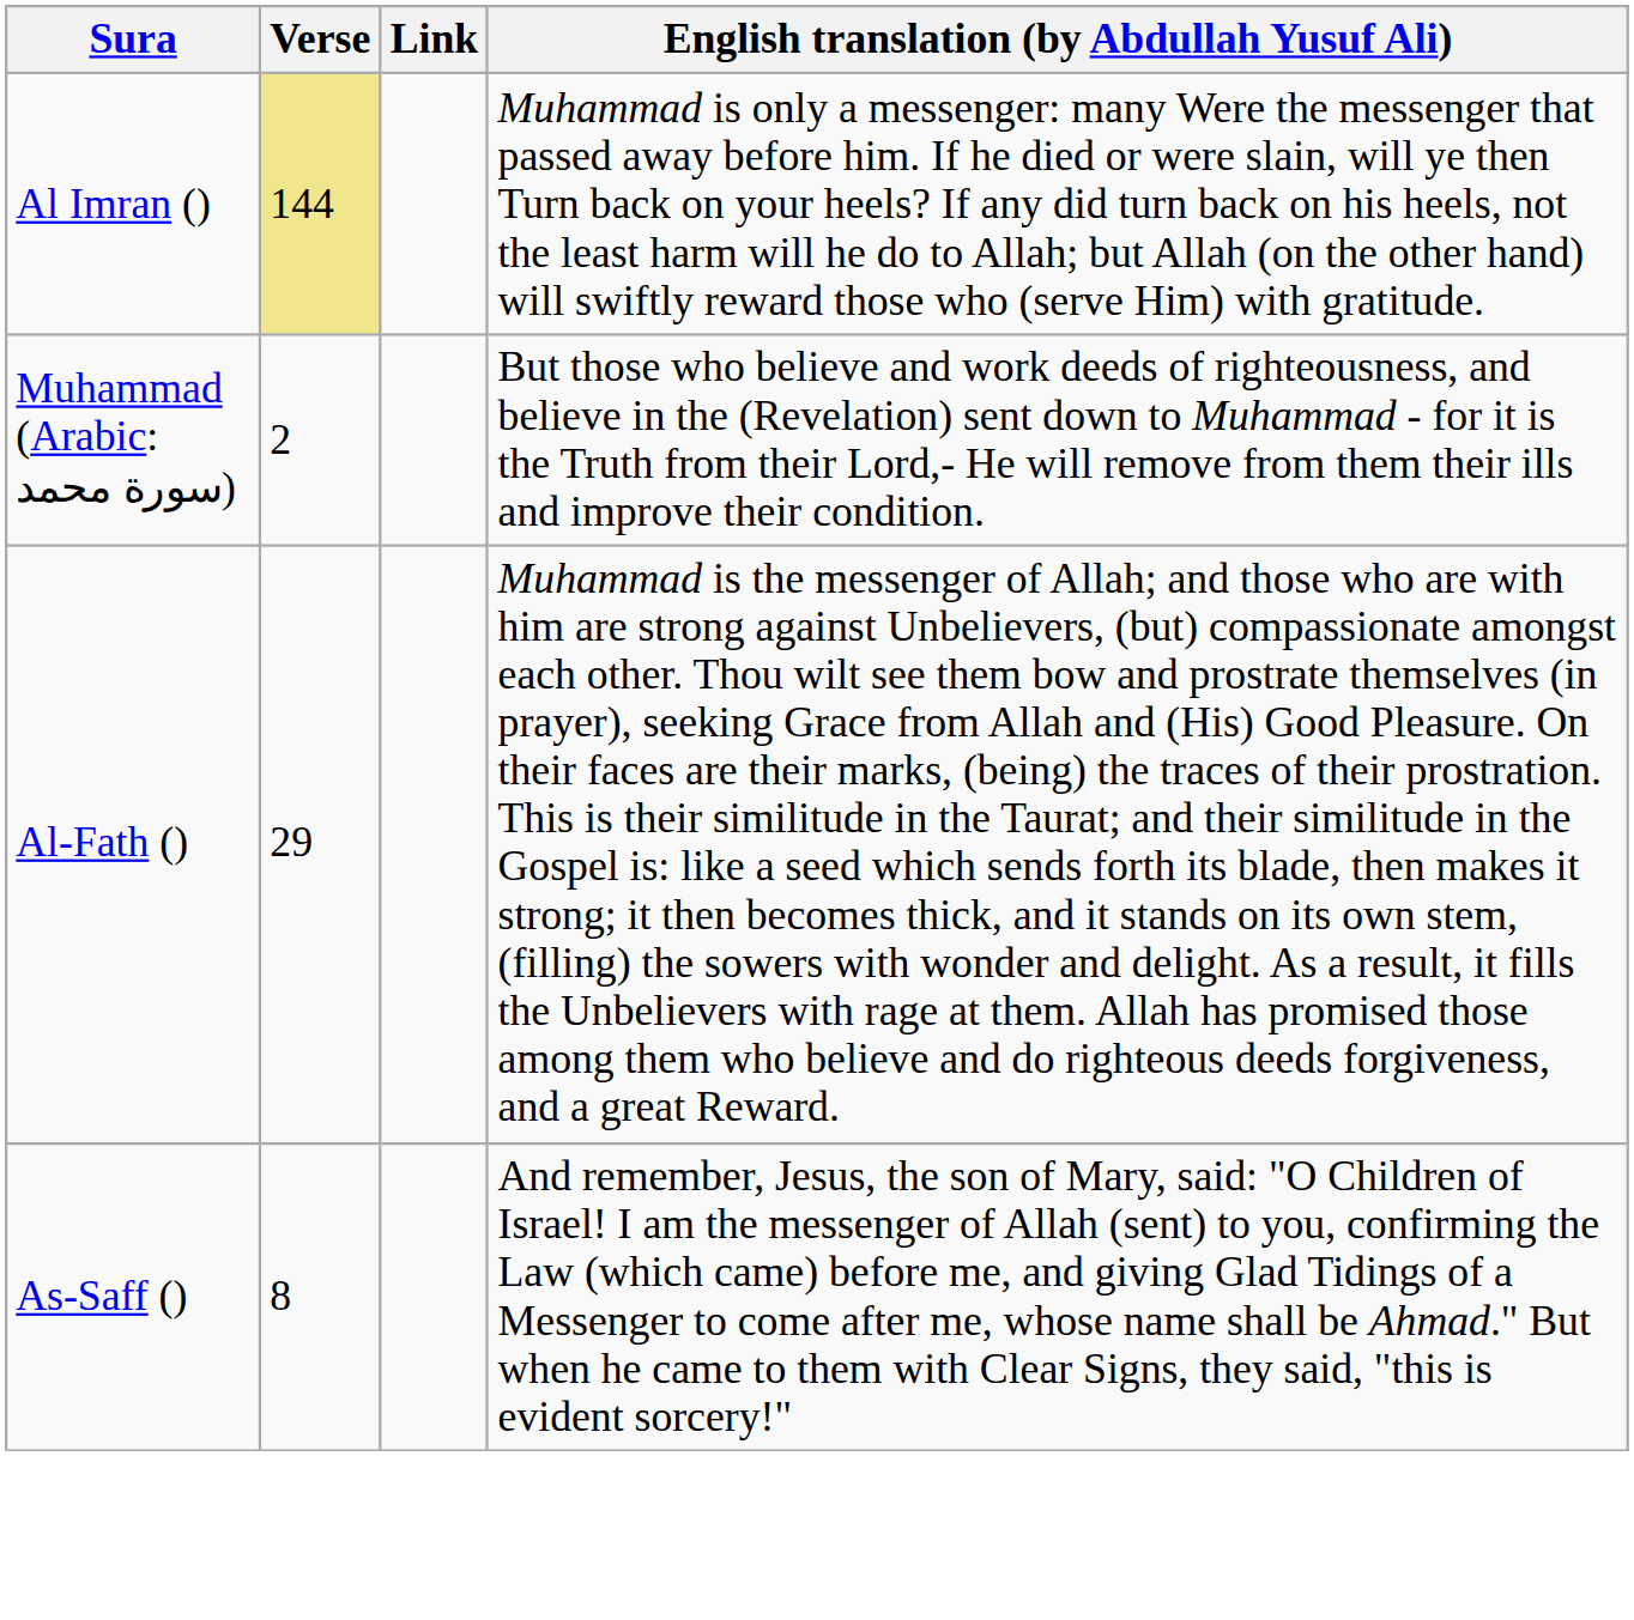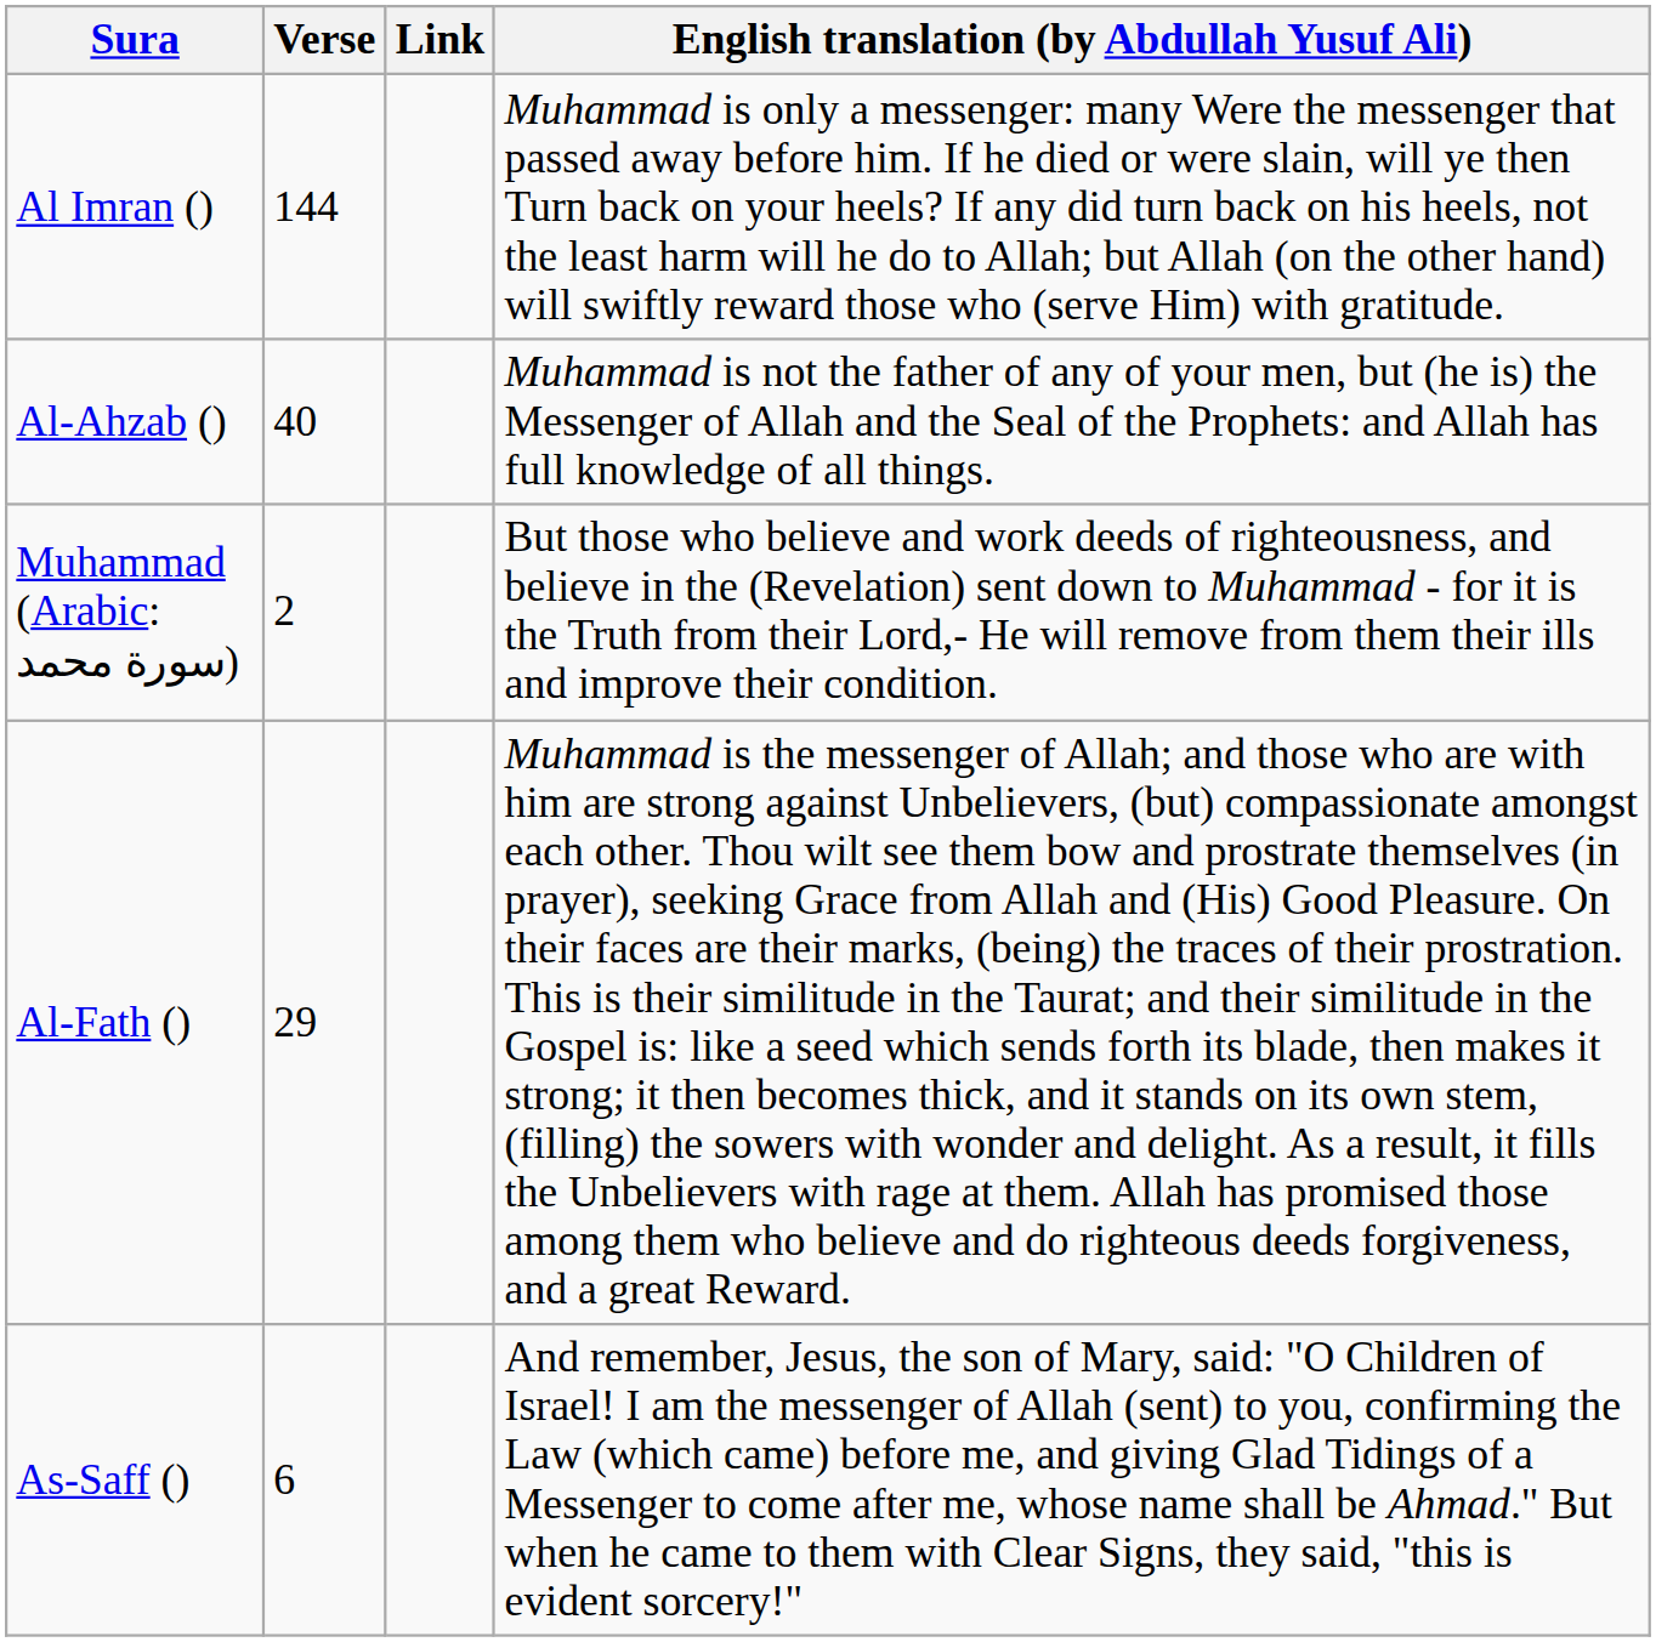Al Imran () | Verse: khaki background -> no background
+ row: Al-Ahzab () | 40 | Muhammad is not the father of any of your men, but (he is) the Messenger of Allah and the Seal of the Prophets: and Allah has full knowledge of all things.
As-Saff () | Verse: 8 -> 6
